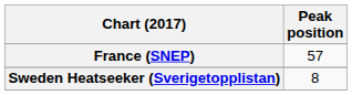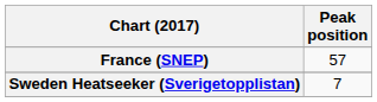Sweden Heatseeker (Sverigetopplistan) | Peak position: 8 -> 7
